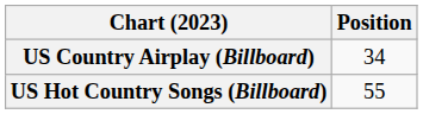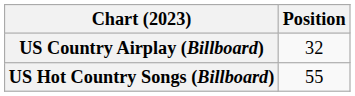US Country Airplay (Billboard) | Position: 34 -> 32
